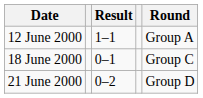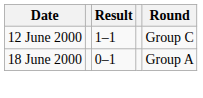12 June 2000 | Round: Group A -> Group C
18 June 2000 | Round: Group C -> Group A
- row: 21 June 2000 | 0–2 | Group D
